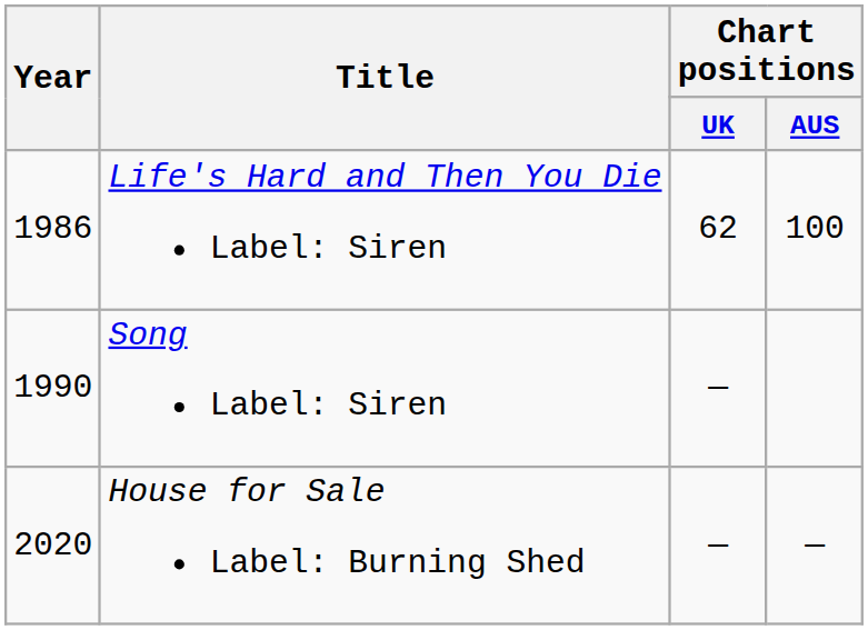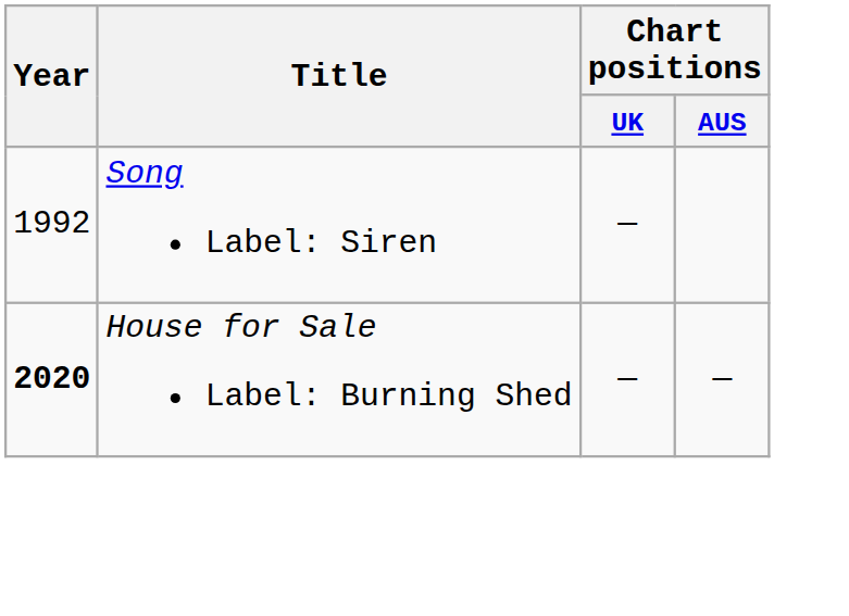- row: 1986 | Life's Hard and Then You Die Label: Siren | 62 | 100
Song Label: Siren | Year: 1990 -> 1992
House for Sale Label: Burning Shed | Year: normal -> bold
